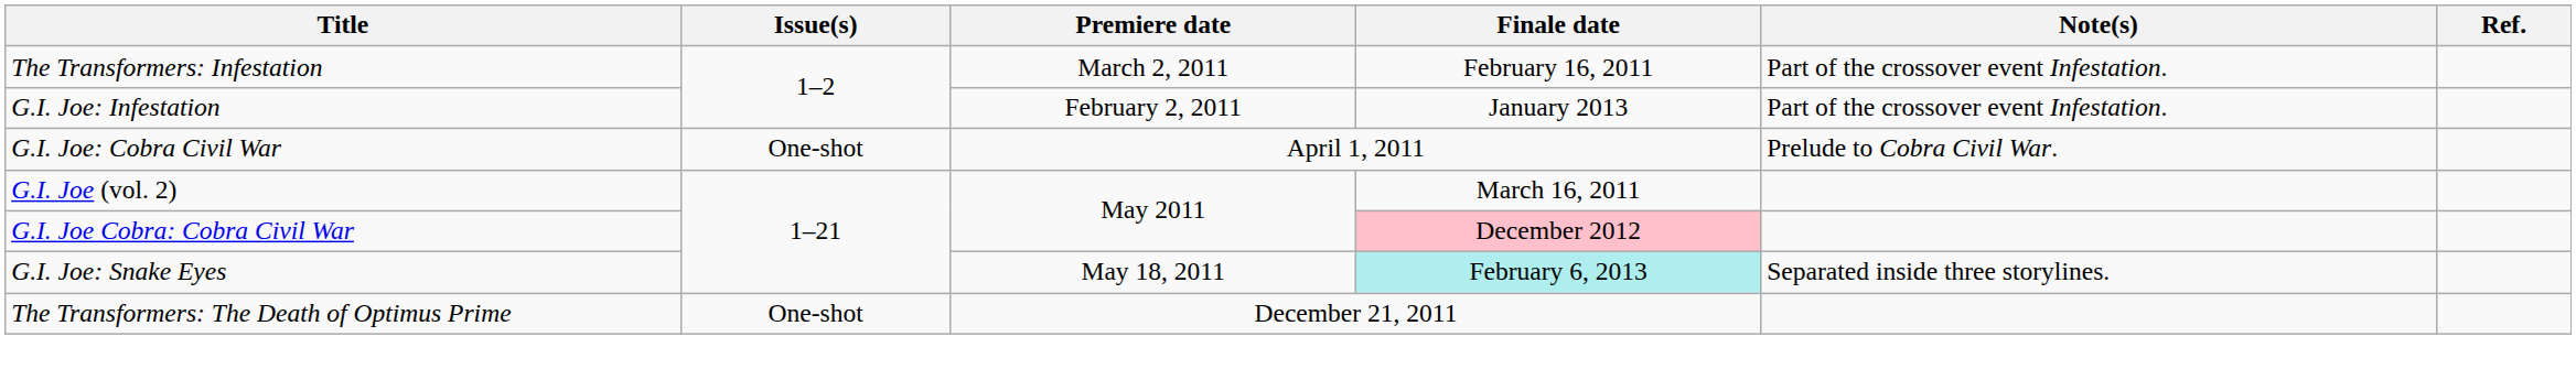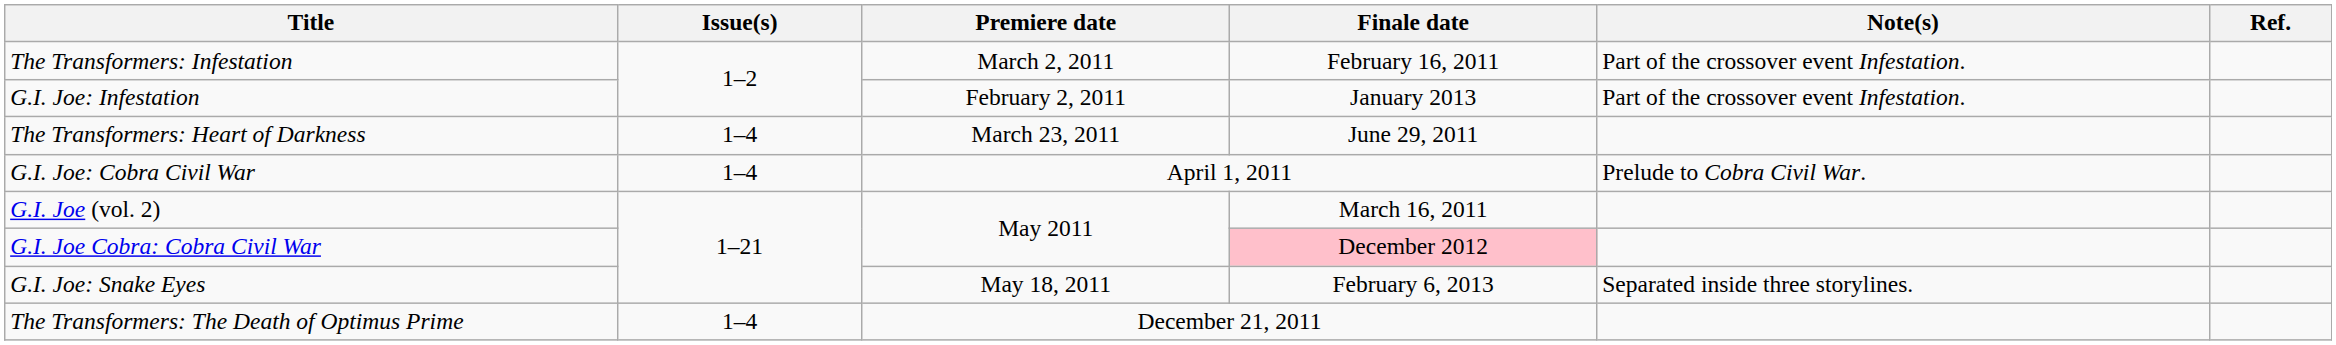+ row: The Transformers: Heart of Darkness | 1–4 | March 23, 2011 | June 29, 2011
G.I. Joe: Cobra Civil War | Issue(s): One-shot -> 1–4
G.I. Joe: Snake Eyes | Finale date: paleturquoise background -> no background
The Transformers: The Death of Optimus Prime | Issue(s): One-shot -> 1–4
